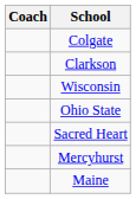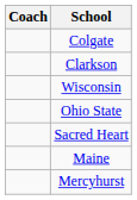rows swapped: Maine <-> Mercyhurst
